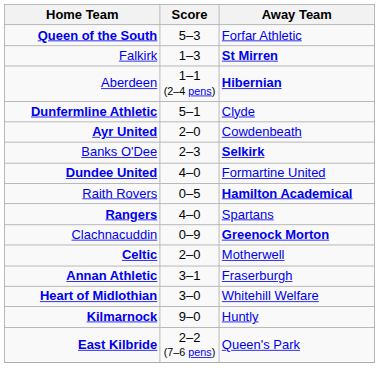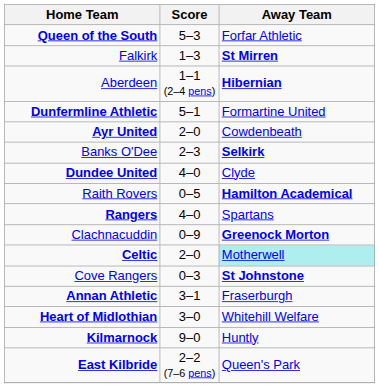Dunfermline Athletic | Away Team: Clyde -> Formartine United
Dundee United | Away Team: Formartine United -> Clyde
Celtic | Away Team: no background -> paleturquoise background
+ row: Cove Rangers | 0–3 | St Johnstone
